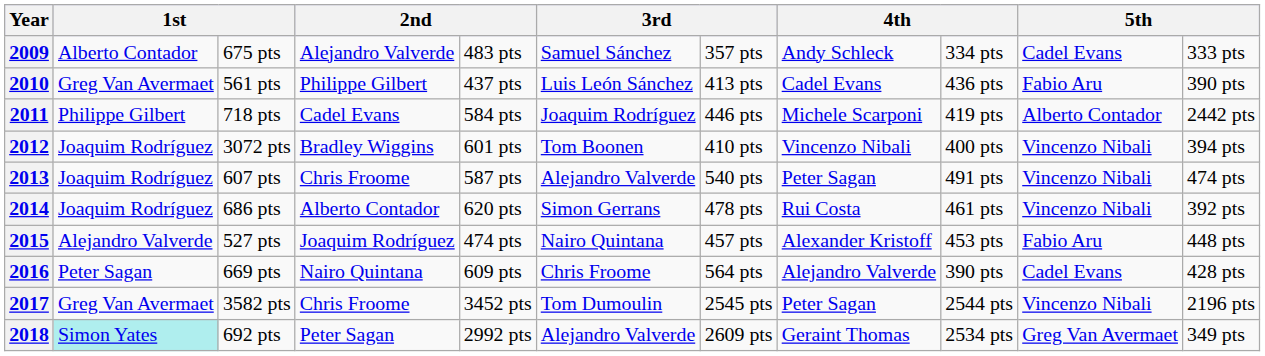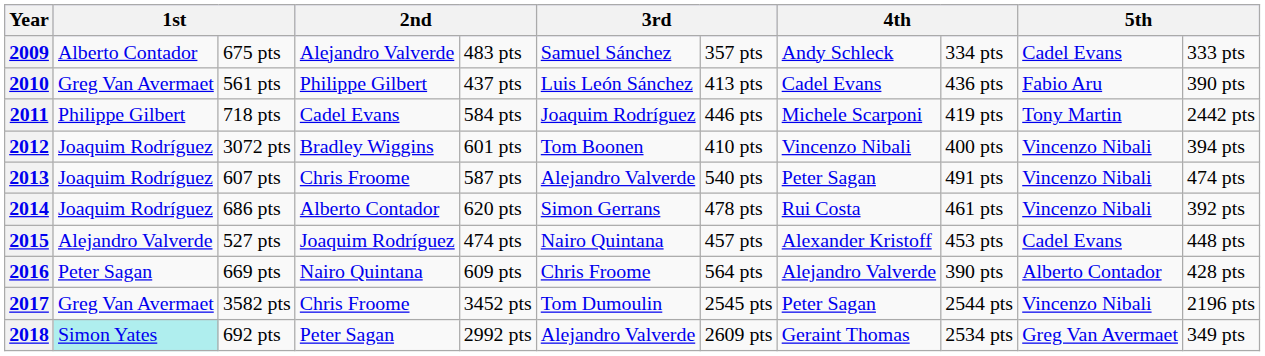2011 | column 10: Alberto Contador -> Tony Martin
2015 | column 10: Fabio Aru -> Cadel Evans
2016 | column 10: Cadel Evans -> Alberto Contador
